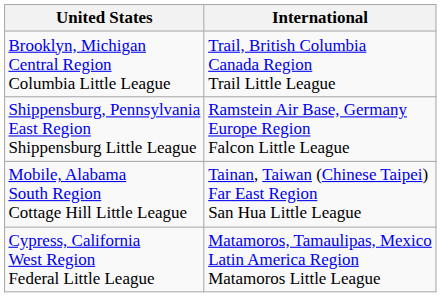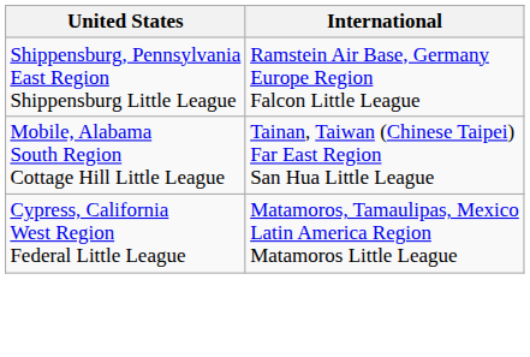- row: Brooklyn, Michigan Central Region Columbia Little League | Trail, British Columbia Canada Region Trail Little League
